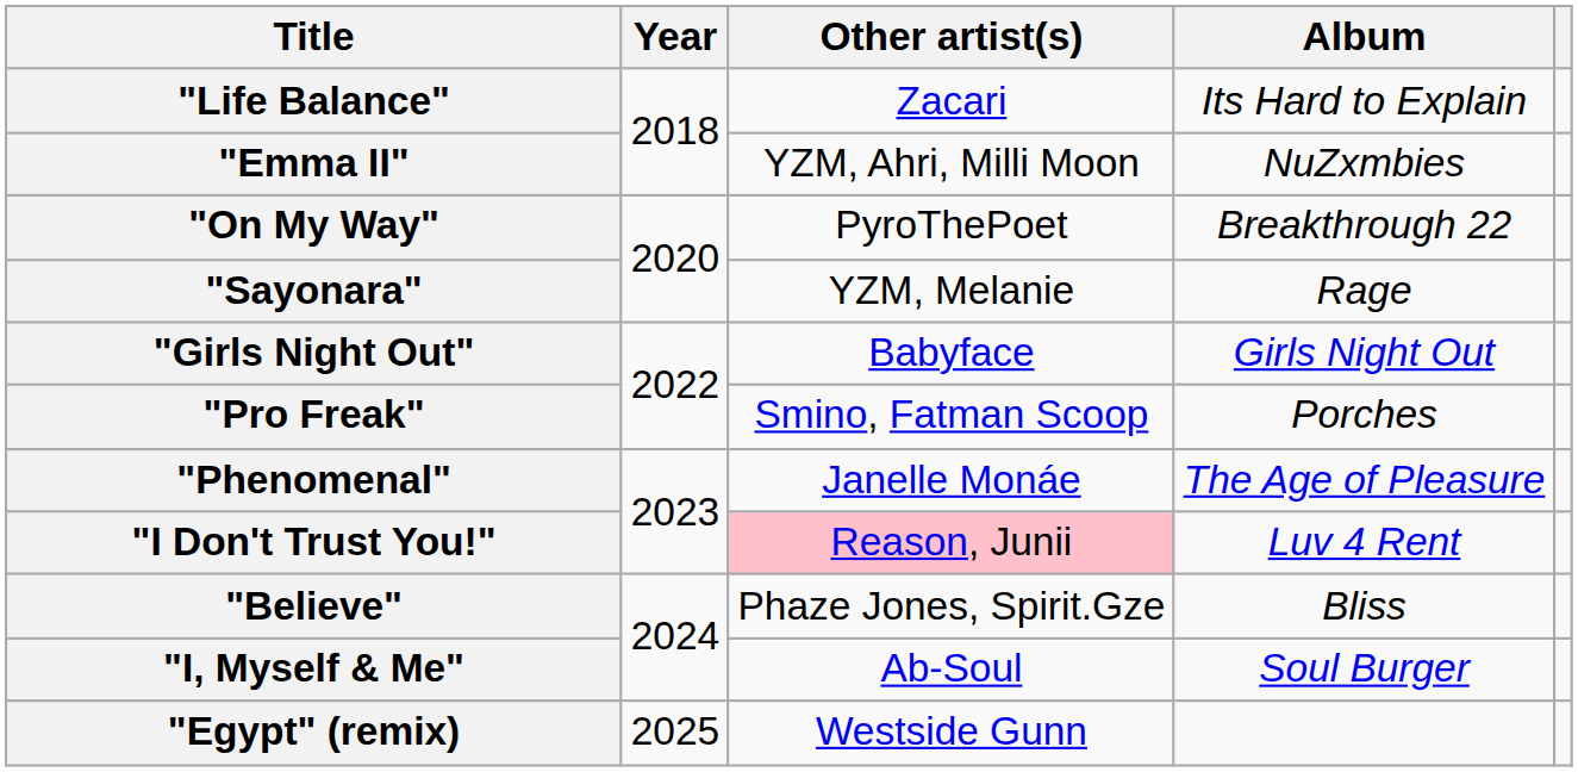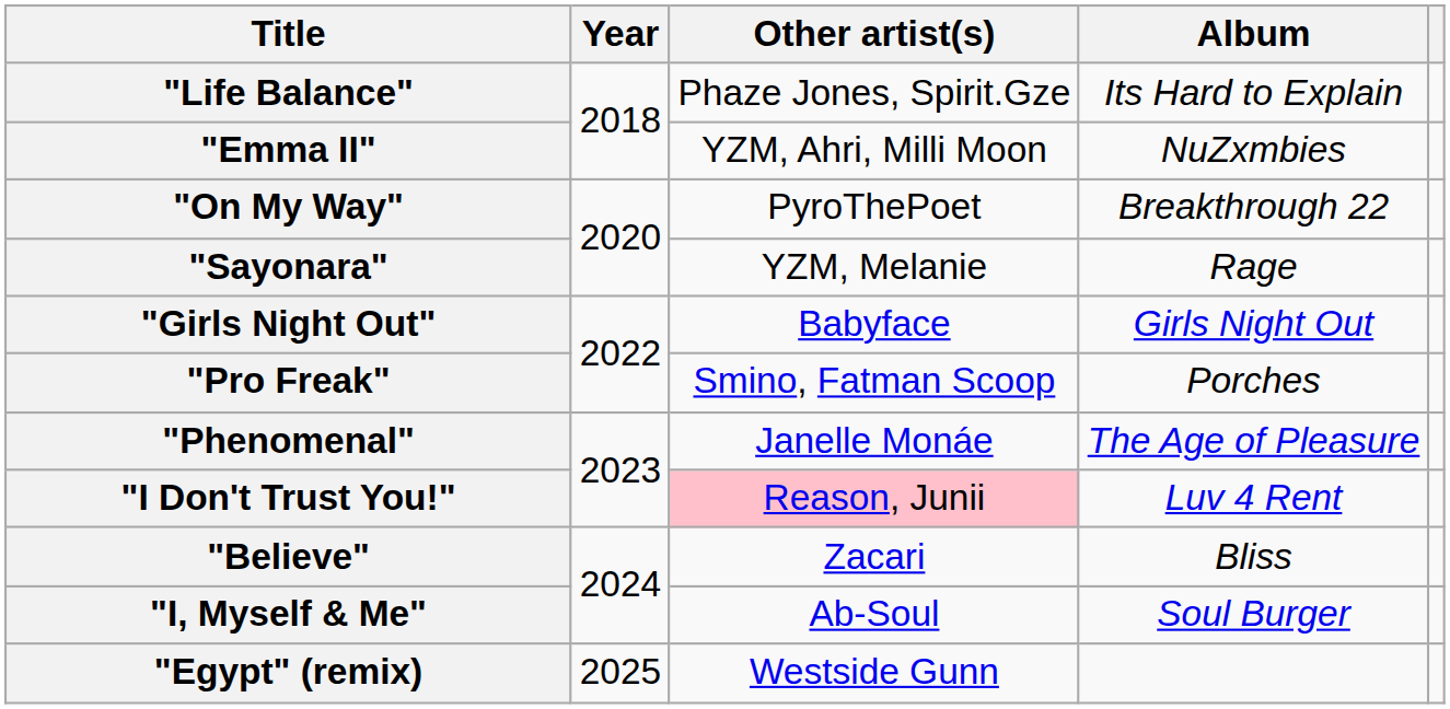"Life Balance" | Other artist(s): Zacari -> Phaze Jones, Spirit.Gze
"Believe" | Other artist(s): Phaze Jones, Spirit.Gze -> Zacari
